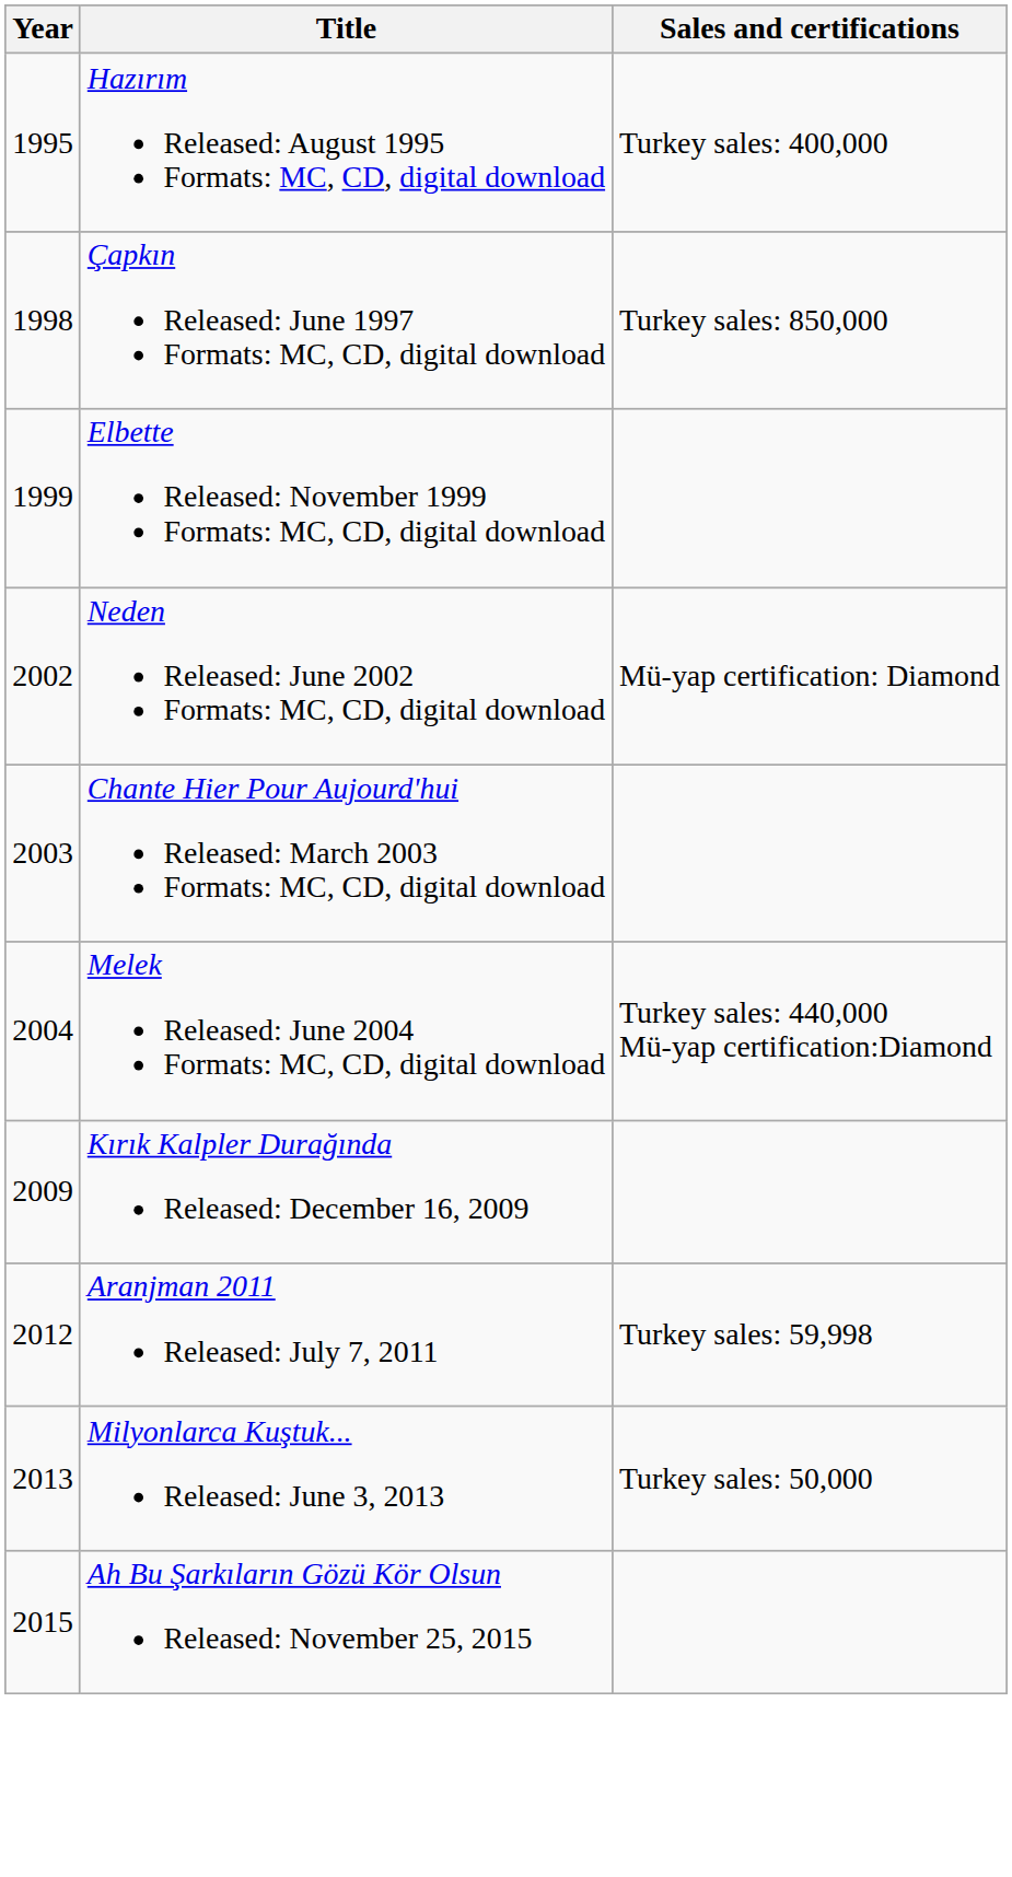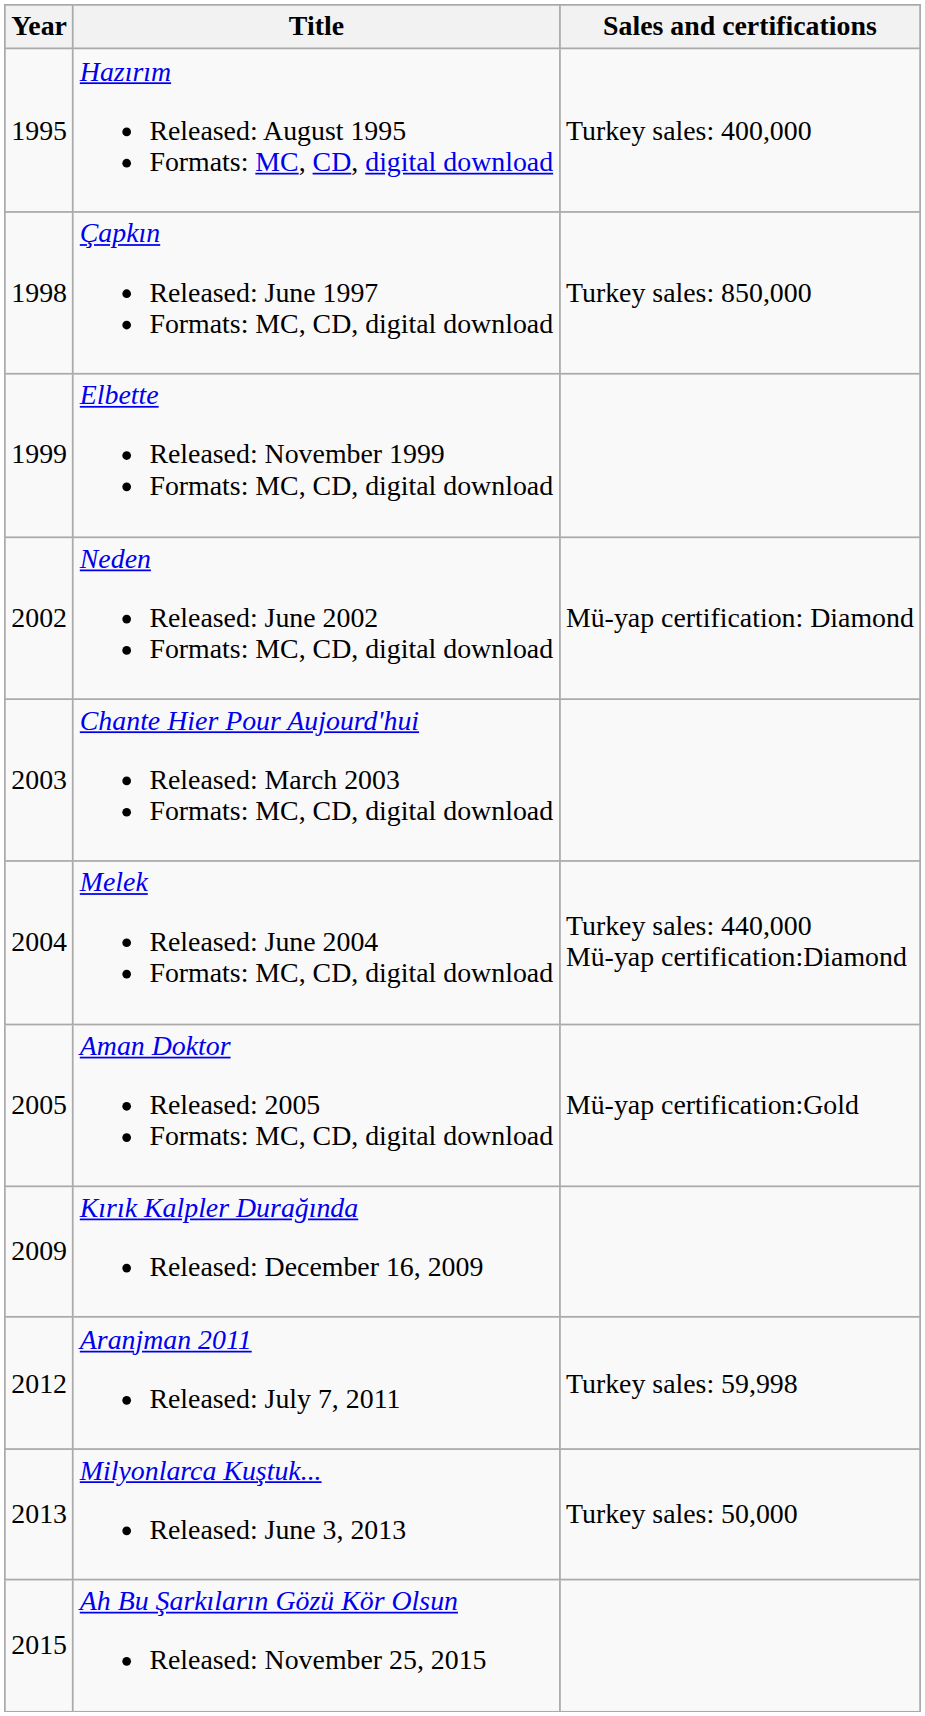+ row: 2005 | Aman Doktor Released: 2005 Formats: MC, CD, digital download | Mü-yap certification:Gold
